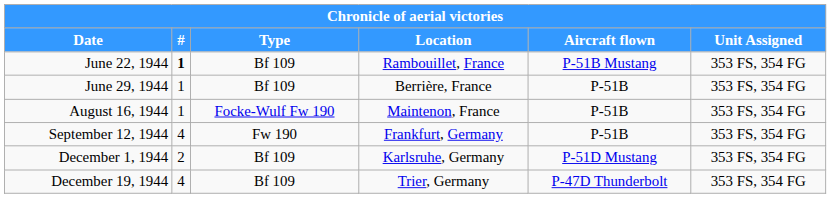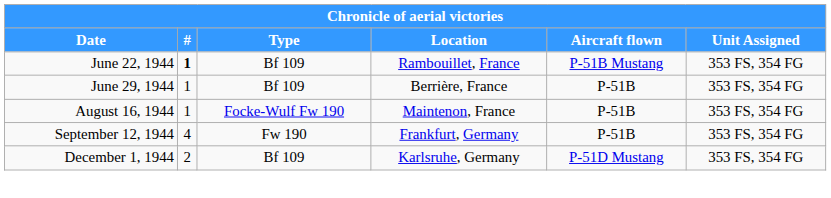- row: December 19, 1944 | 4 | Bf 109 | Trier, Germany | P-47D Thunderbolt | 353 FS, 354 FG
